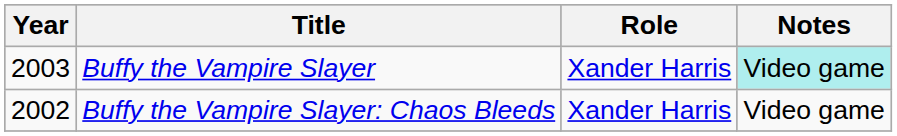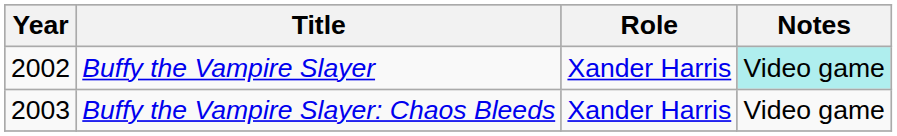Buffy the Vampire Slayer | Year: 2003 -> 2002
Buffy the Vampire Slayer: Chaos Bleeds | Year: 2002 -> 2003
